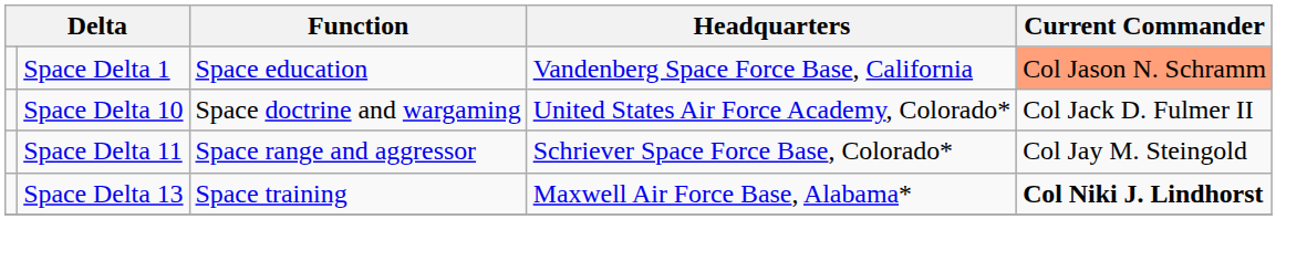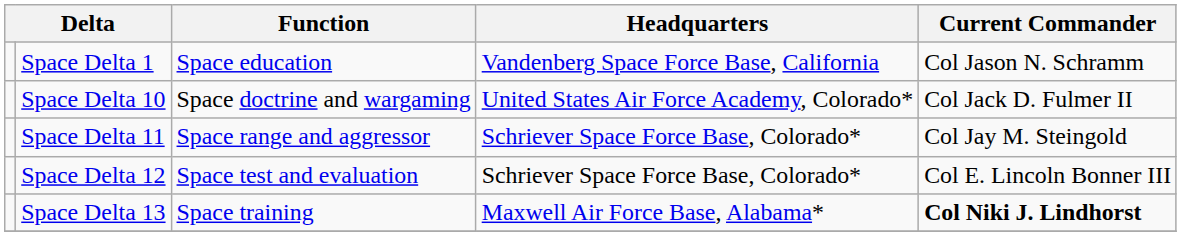Space Delta 1 | Current Commander: lightsalmon background -> no background
+ row: Space Delta 12 | Space test and evaluation | Schriever Space Force Base, Colorado* | Col E. Lincoln Bonner III
